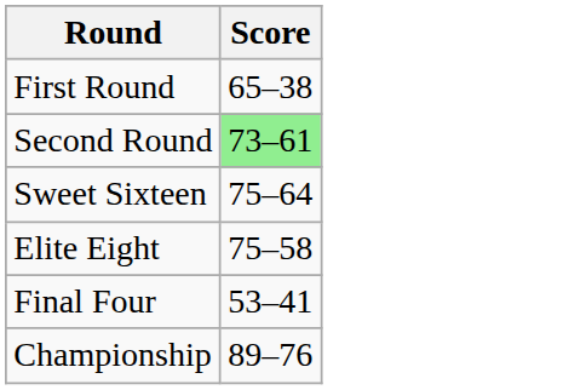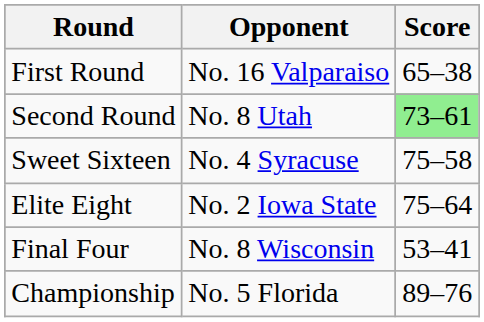+ column: Opponent | No. 16 Valparaiso | No. 8 Utah | No. 4 Syracuse | No. 2 Iowa State | No. 8 Wisconsin | No. 5 Florida
Sweet Sixteen | Score: 75–64 -> 75–58
Elite Eight | Score: 75–58 -> 75–64
